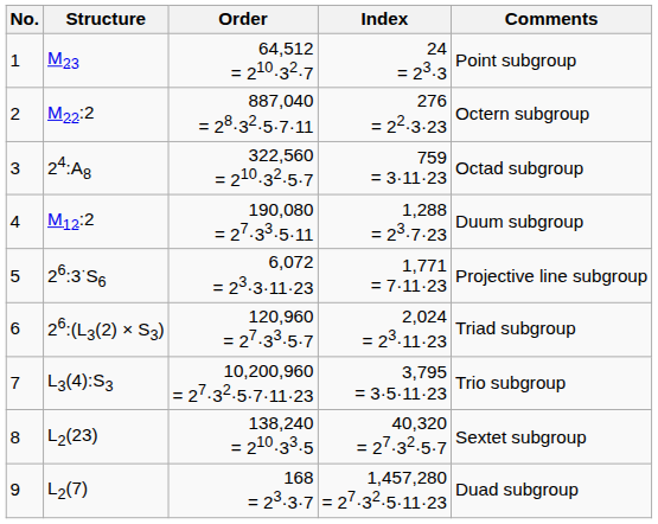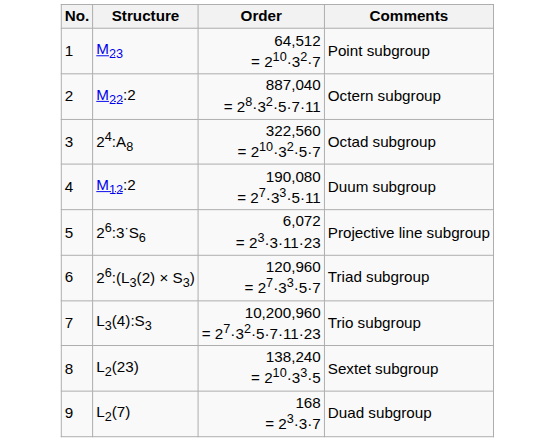- column: Index | 24 = 23·3 | 276 = 22·3·23 | 759 = 3·11·23 | 1,288 = 23·7·23 | 1,771 = 7·11·23 | 2,024 = 23·11·23 | 3,795 = 3·5·11·23 | 40,320 = 27·32·5·7 | 1,457,280 = 27·32·5·11·23
